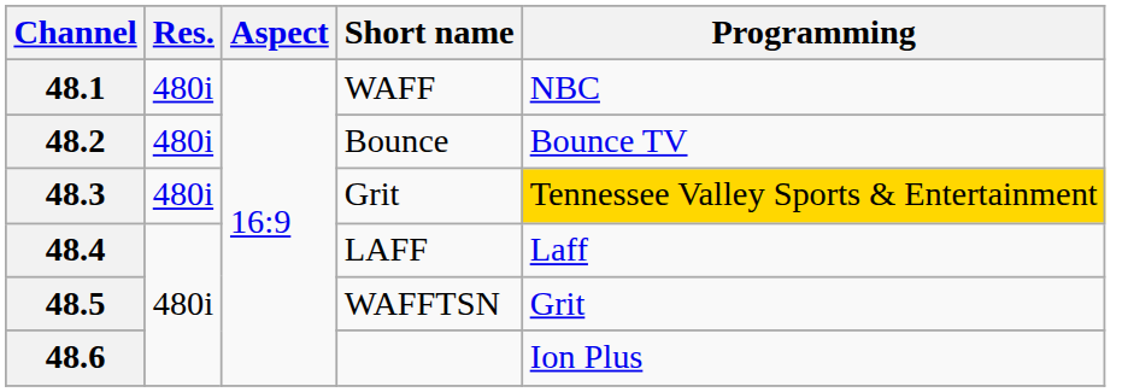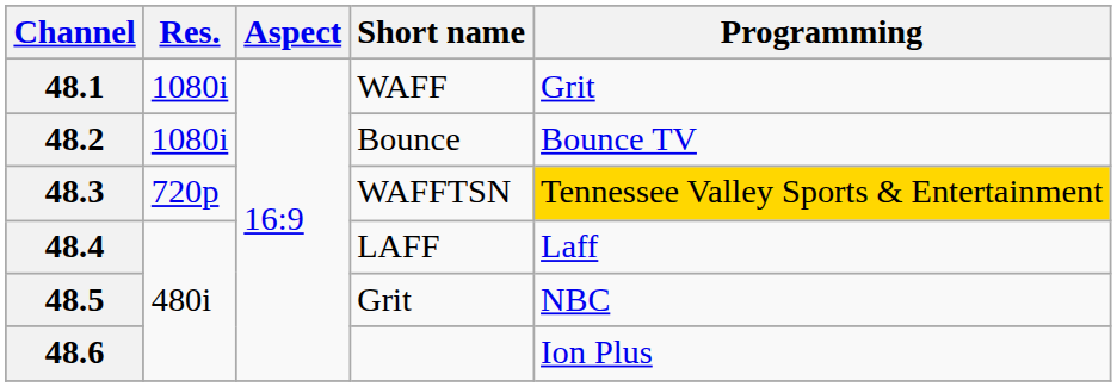48.1 | Res.: 480i -> 1080i
48.1 | Programming: NBC -> Grit
48.2 | Res.: 480i -> 1080i
48.3 | Res.: 480i -> 720p
48.3 | Short name: Grit -> WAFFTSN
48.5 | Short name: WAFFTSN -> Grit
48.5 | Programming: Grit -> NBC
